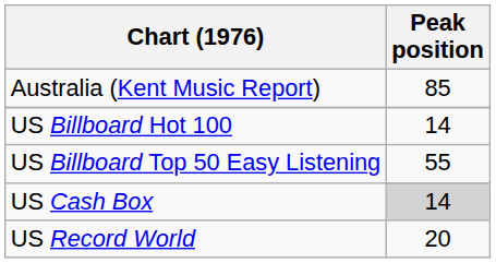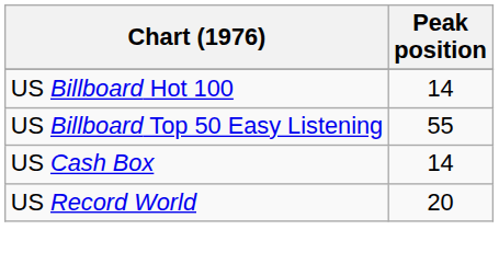- row: Australia (Kent Music Report) | 85
US Cash Box | Peak position: lightgrey background -> no background
